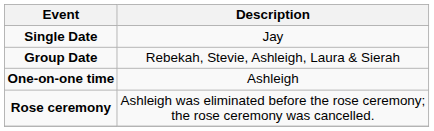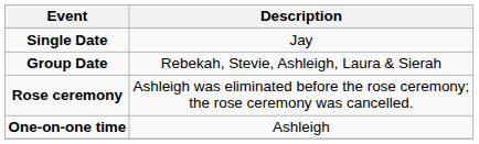rows swapped: One-on-one time <-> Rose ceremony
